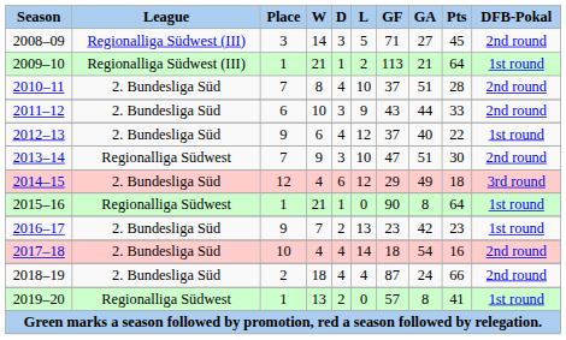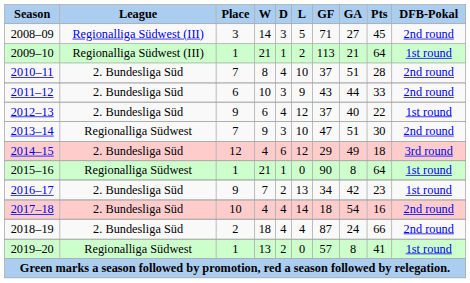2016–17 | GF: 23 -> 34
